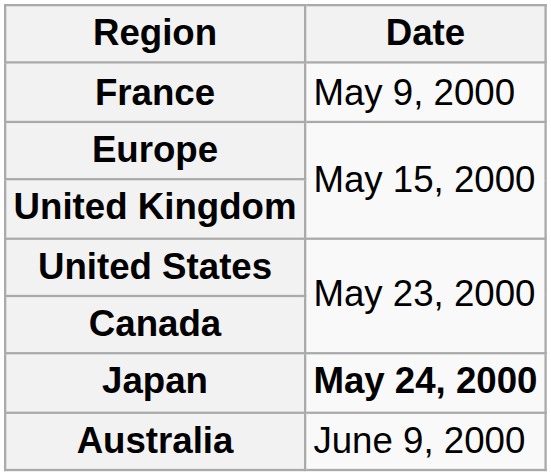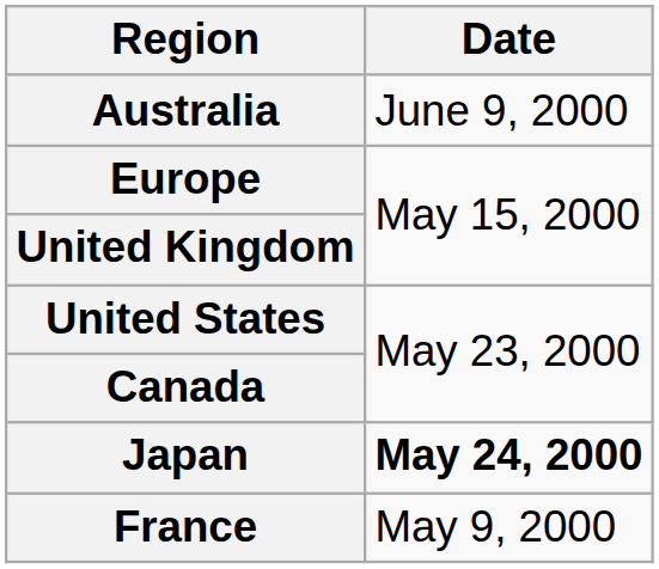rows swapped: France <-> Australia
